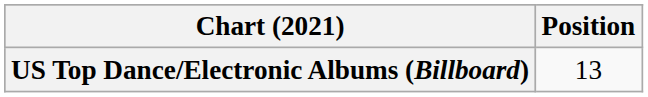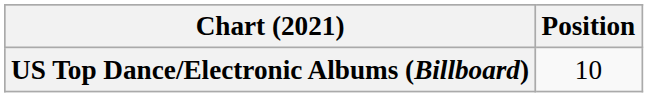US Top Dance/Electronic Albums (Billboard) | Position: 13 -> 10
